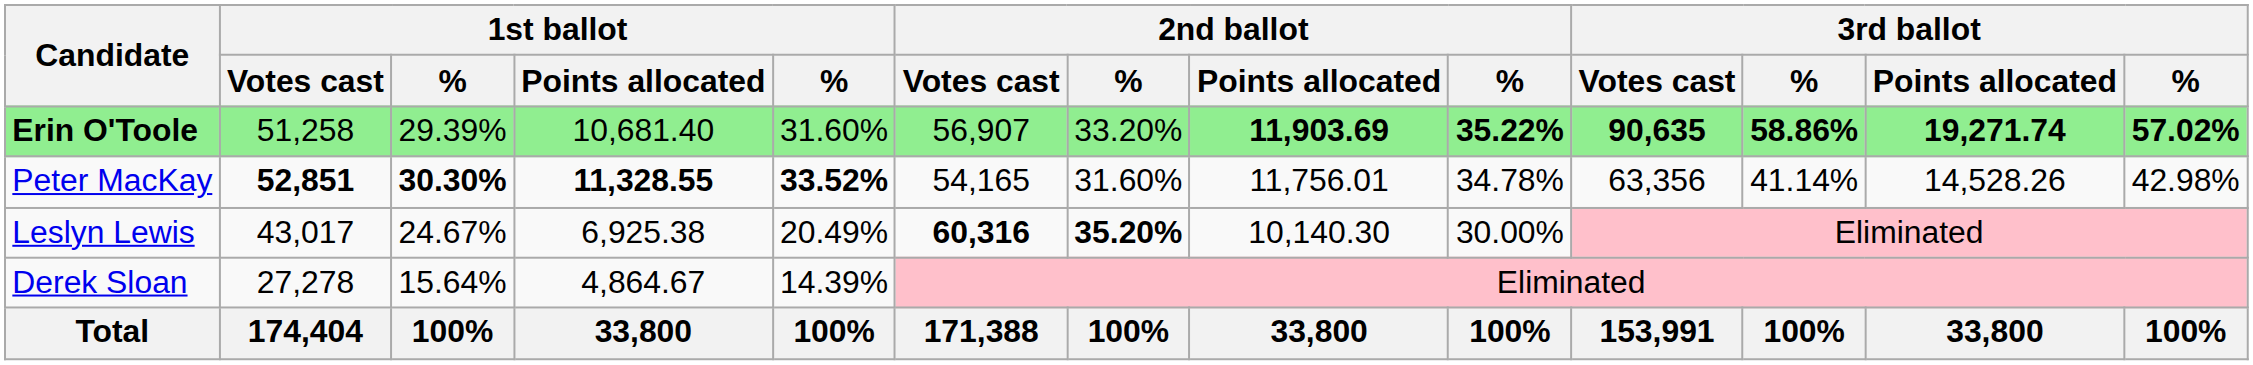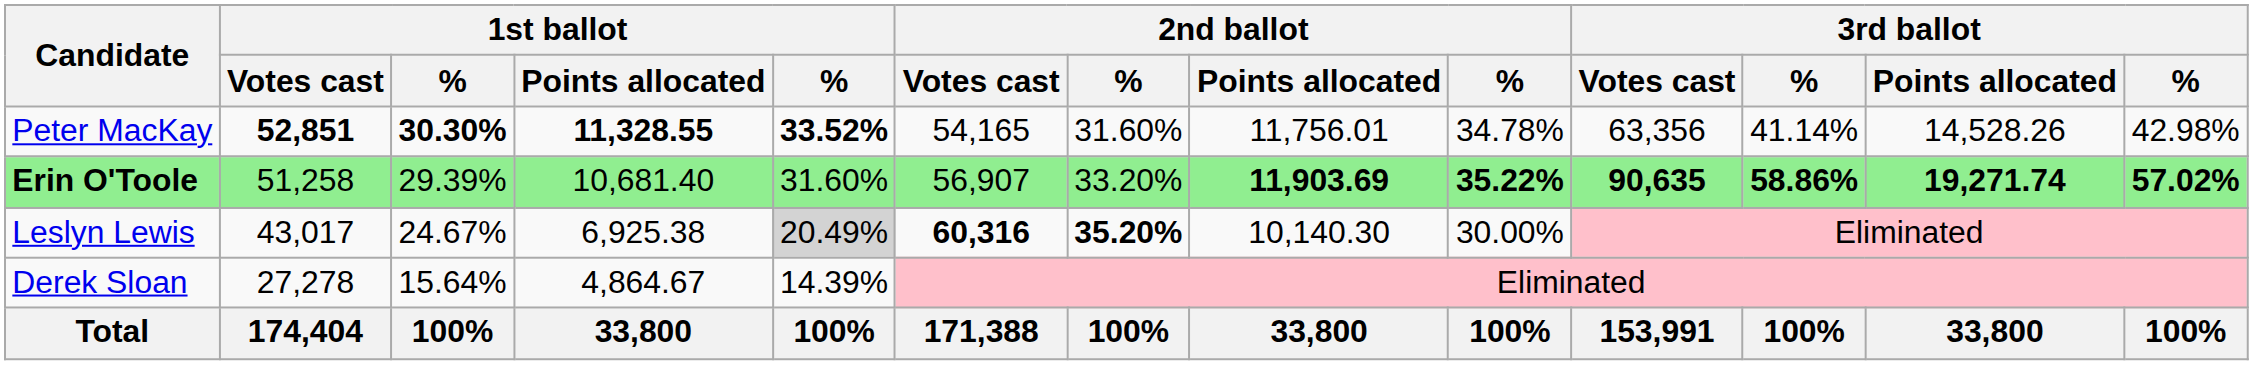rows swapped: Erin O'Toole <-> Peter MacKay
Leslyn Lewis | column 5: no background -> lightgrey background
